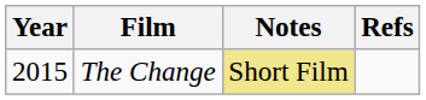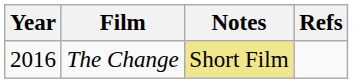The Change | Year: 2015 -> 2016
